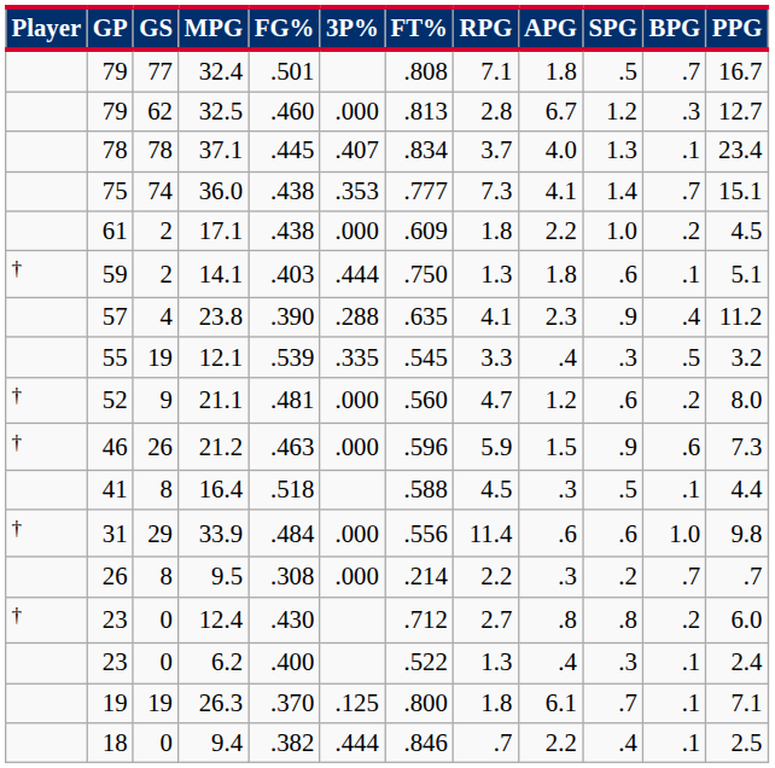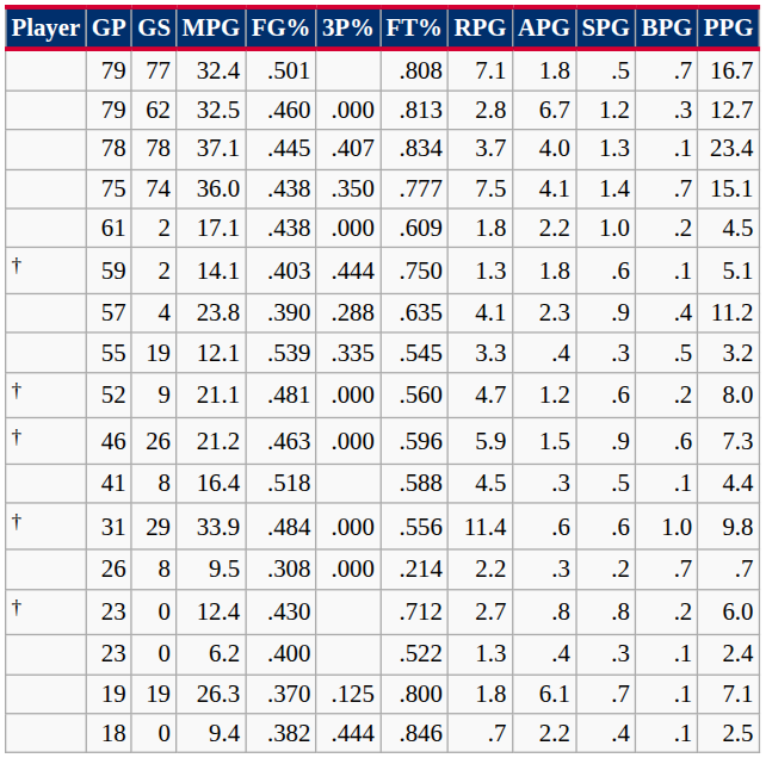36.0 | 3P%: .353 -> .350
36.0 | RPG: 7.3 -> 7.5
